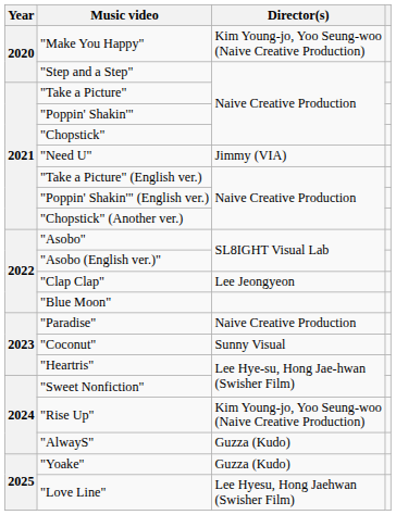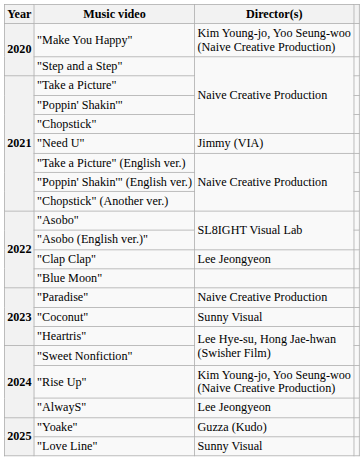"AlwayS" | Director(s): Guzza (Kudo) -> Lee Jeongyeon
"Love Line" | Director(s): Lee Hyesu, Hong Jaehwan (Swisher Film) -> Sunny Visual
